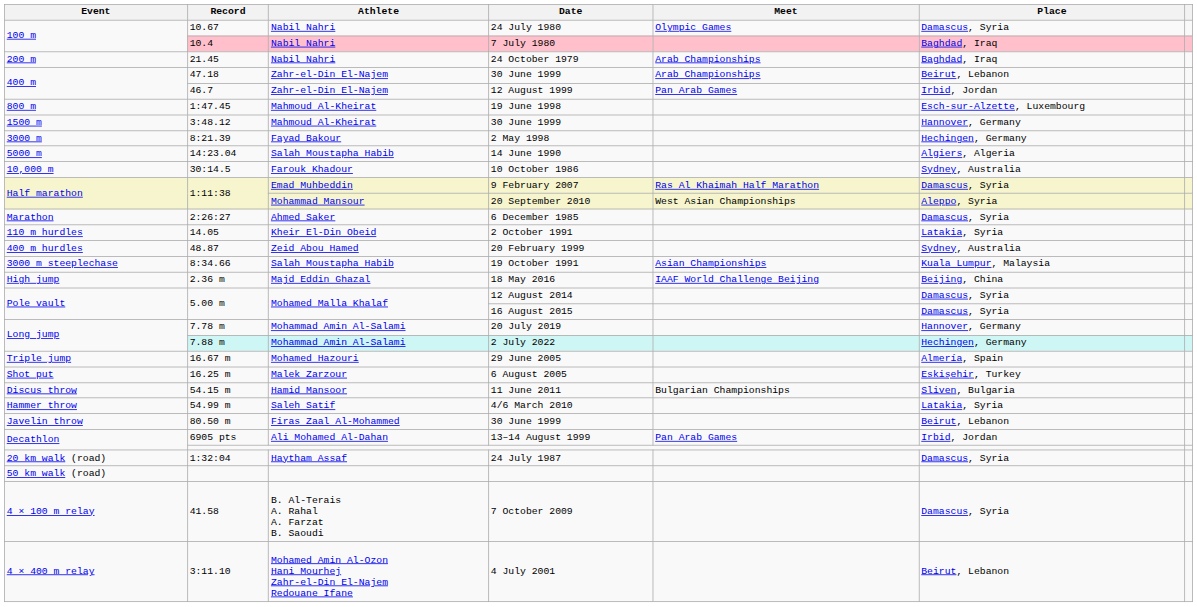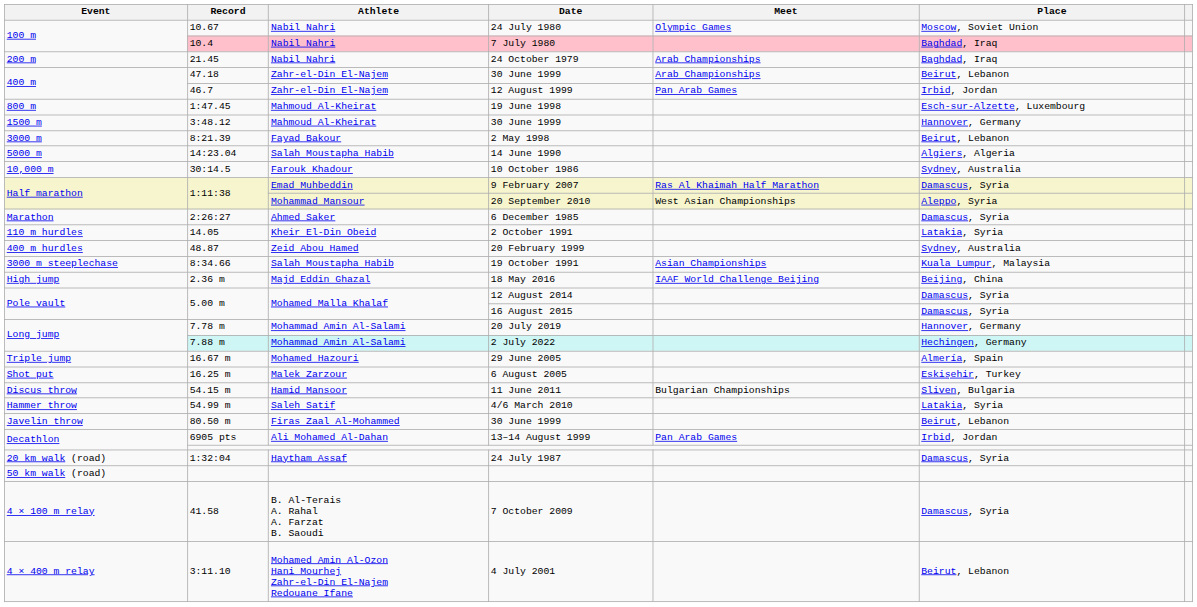24 July 1980 | Place: Damascus, Syria -> Moscow, Soviet Union
2 May 1998 | Place: Hechingen, Germany -> Beirut, Lebanon
